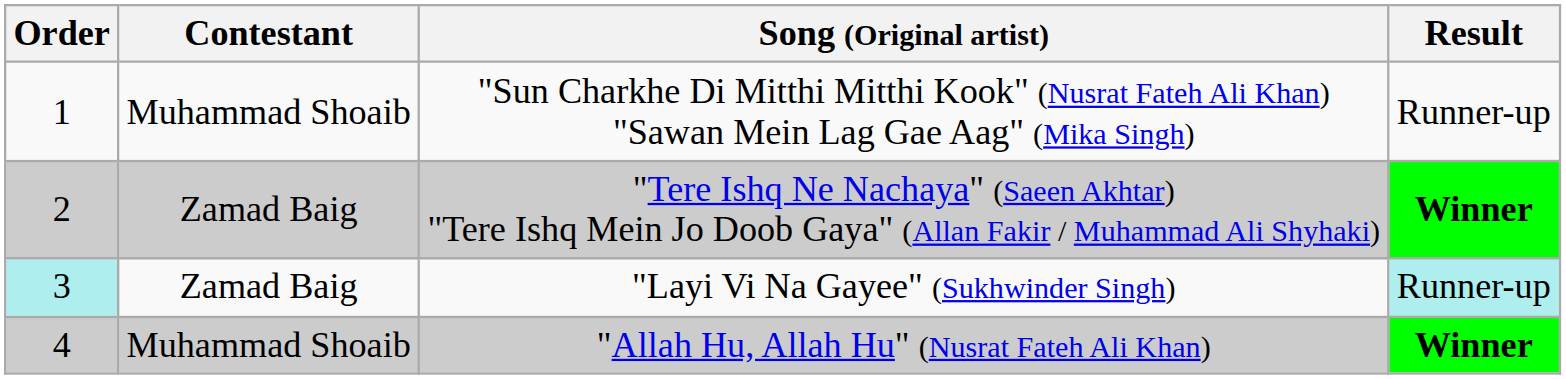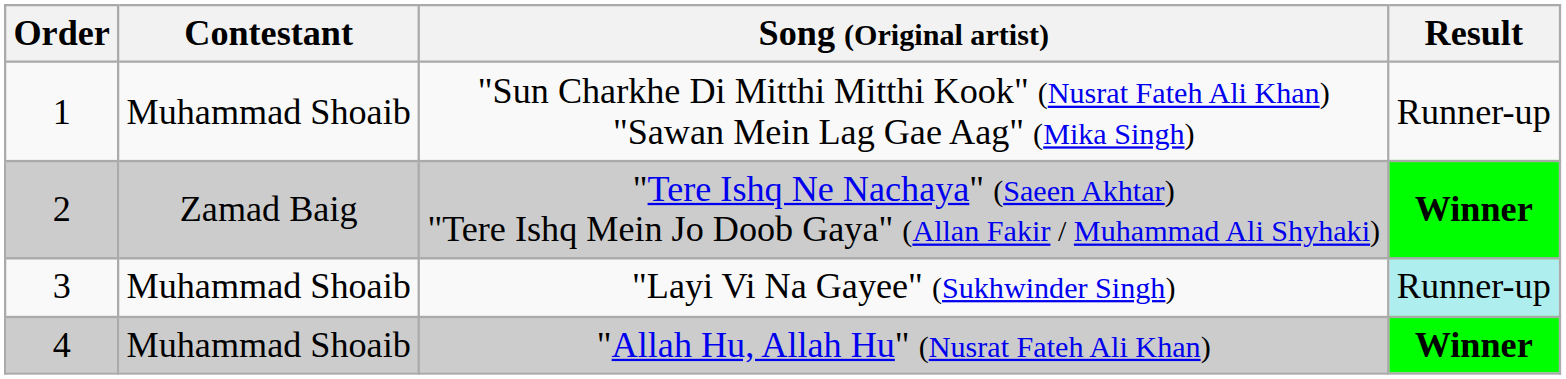"Layi Vi Na Gayee" (Sukhwinder Singh) | Order: paleturquoise background -> no background
"Layi Vi Na Gayee" (Sukhwinder Singh) | Contestant: Zamad Baig -> Muhammad Shoaib
